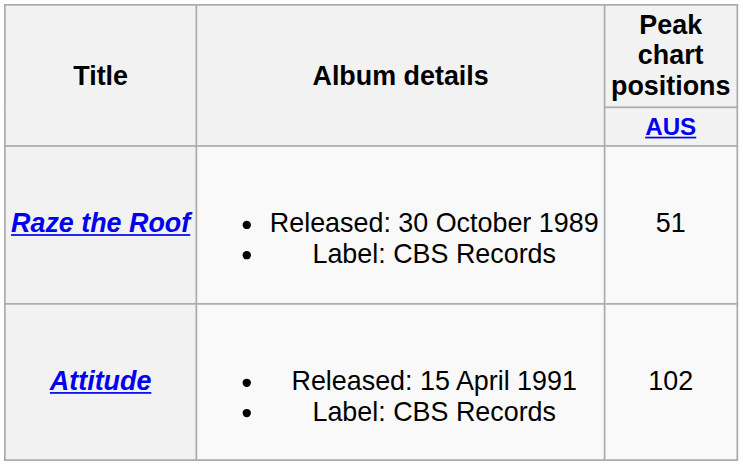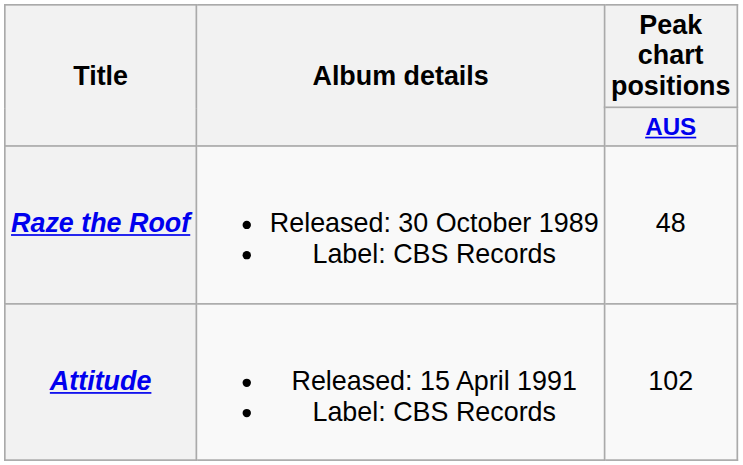Raze the Roof | Peak chart positions / AUS: 51 -> 48
